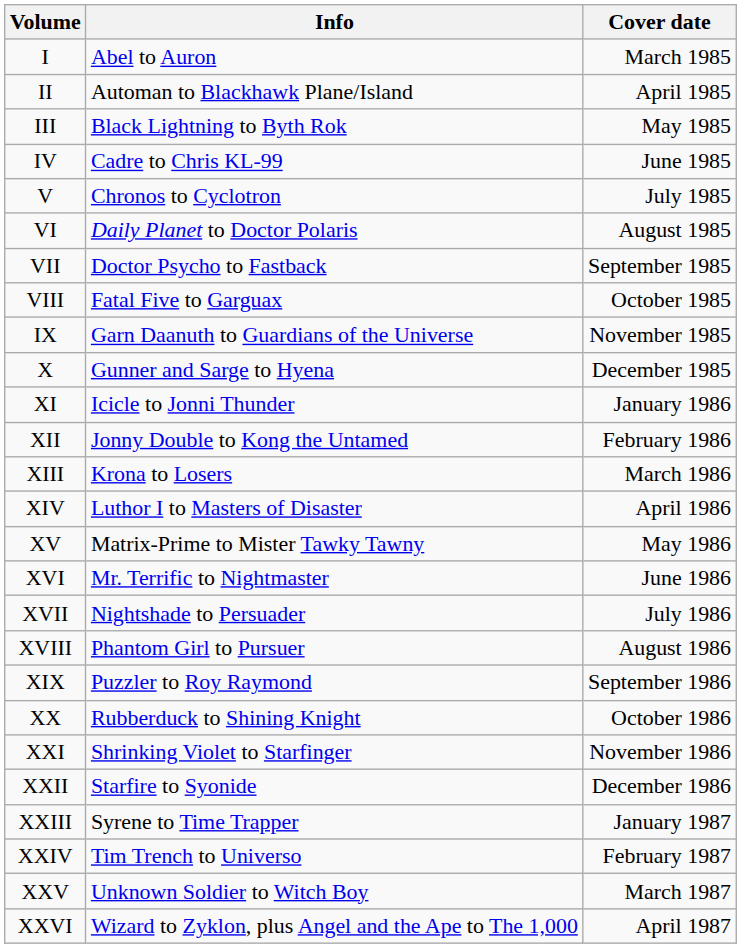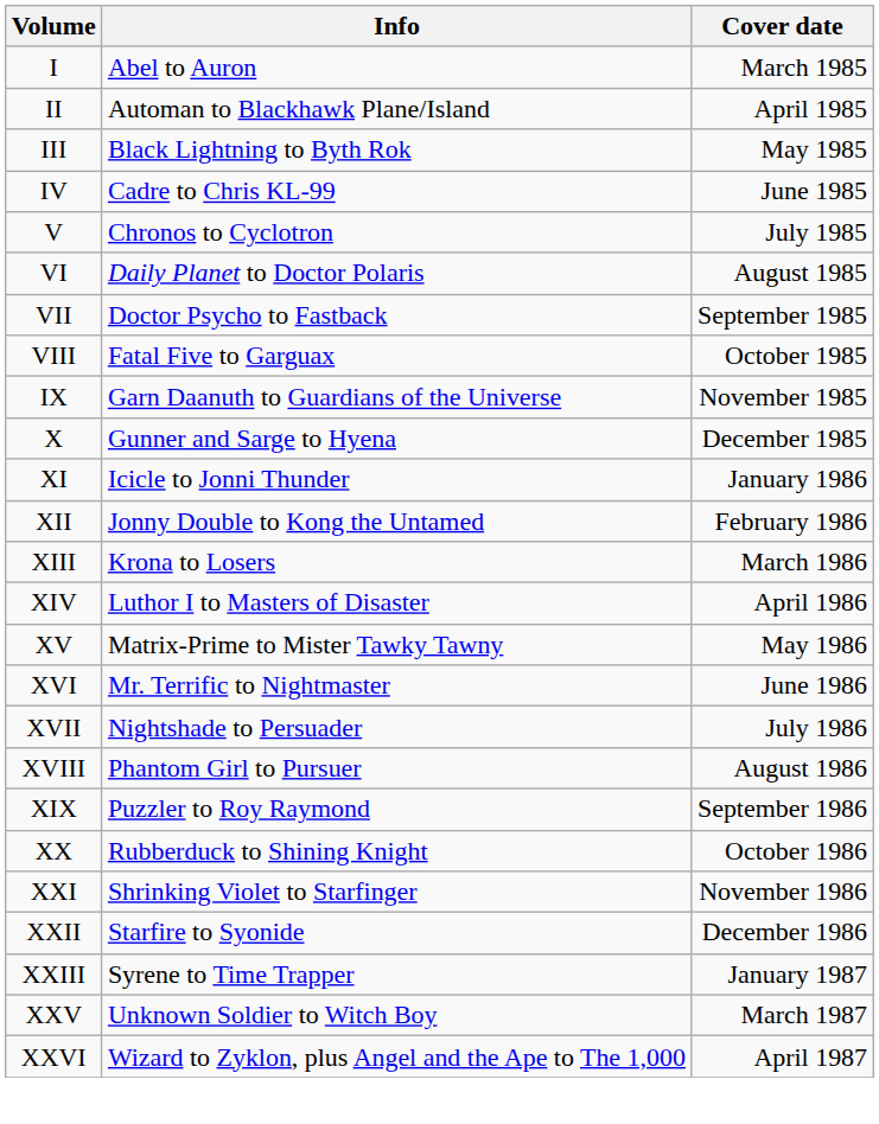- row: XXIV | Tim Trench to Universo | February 1987
